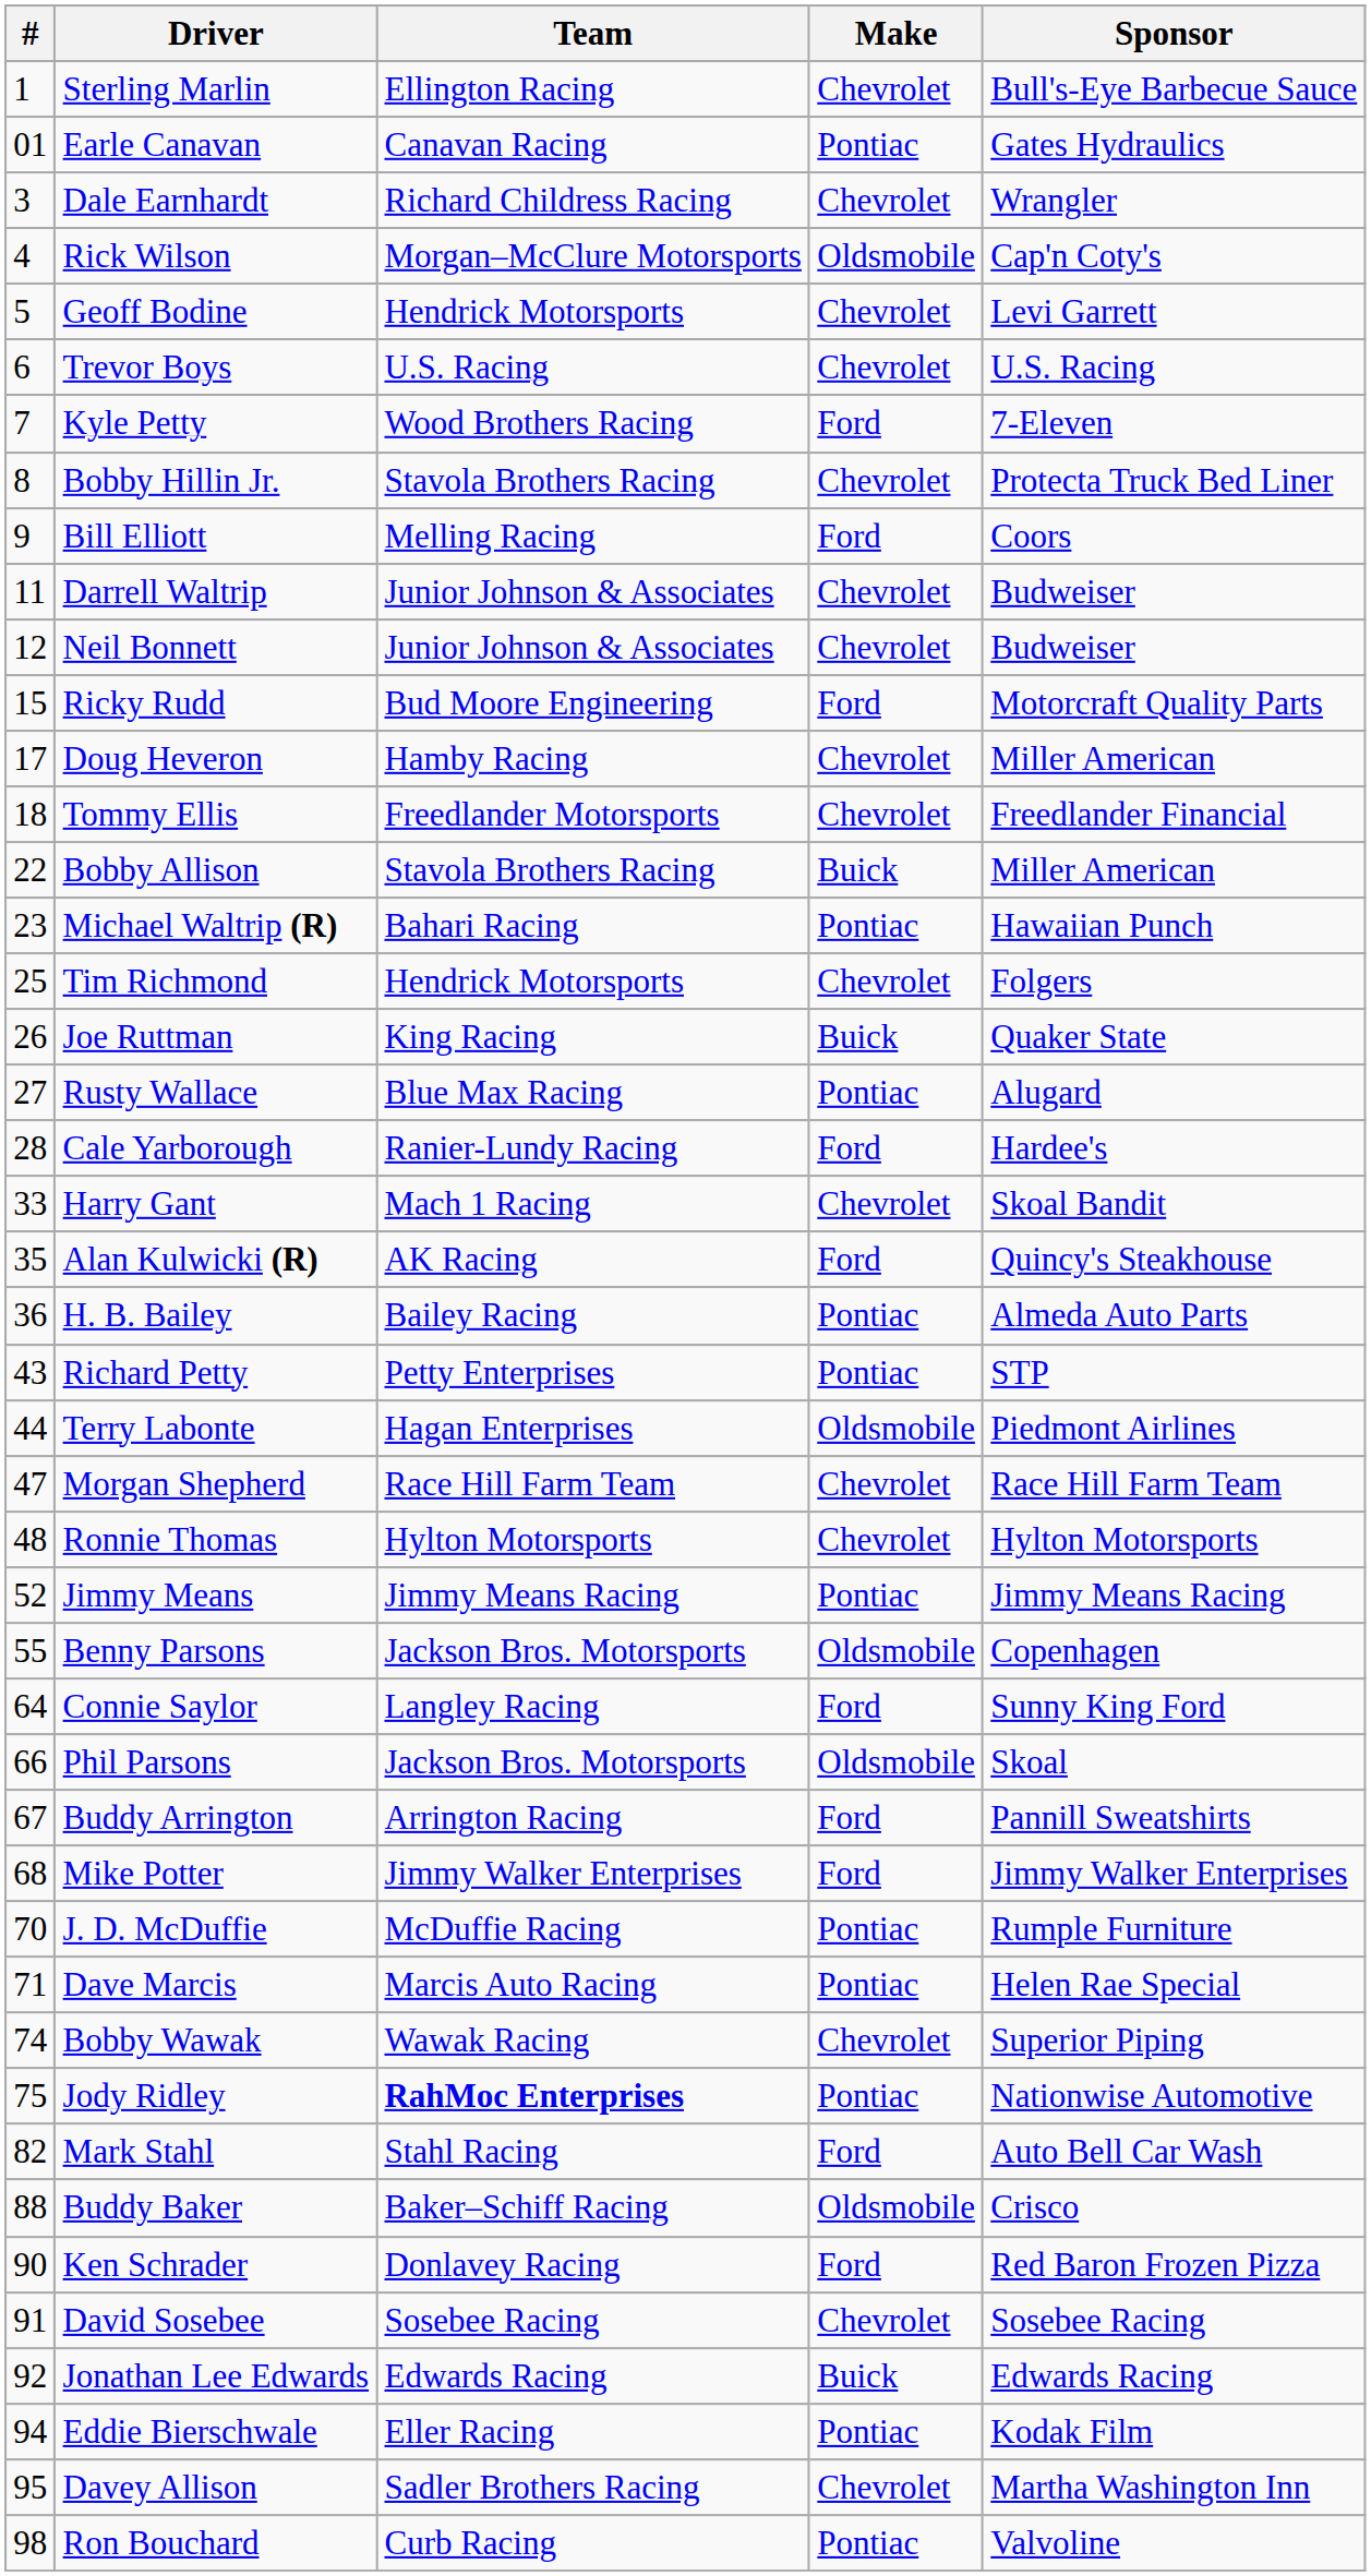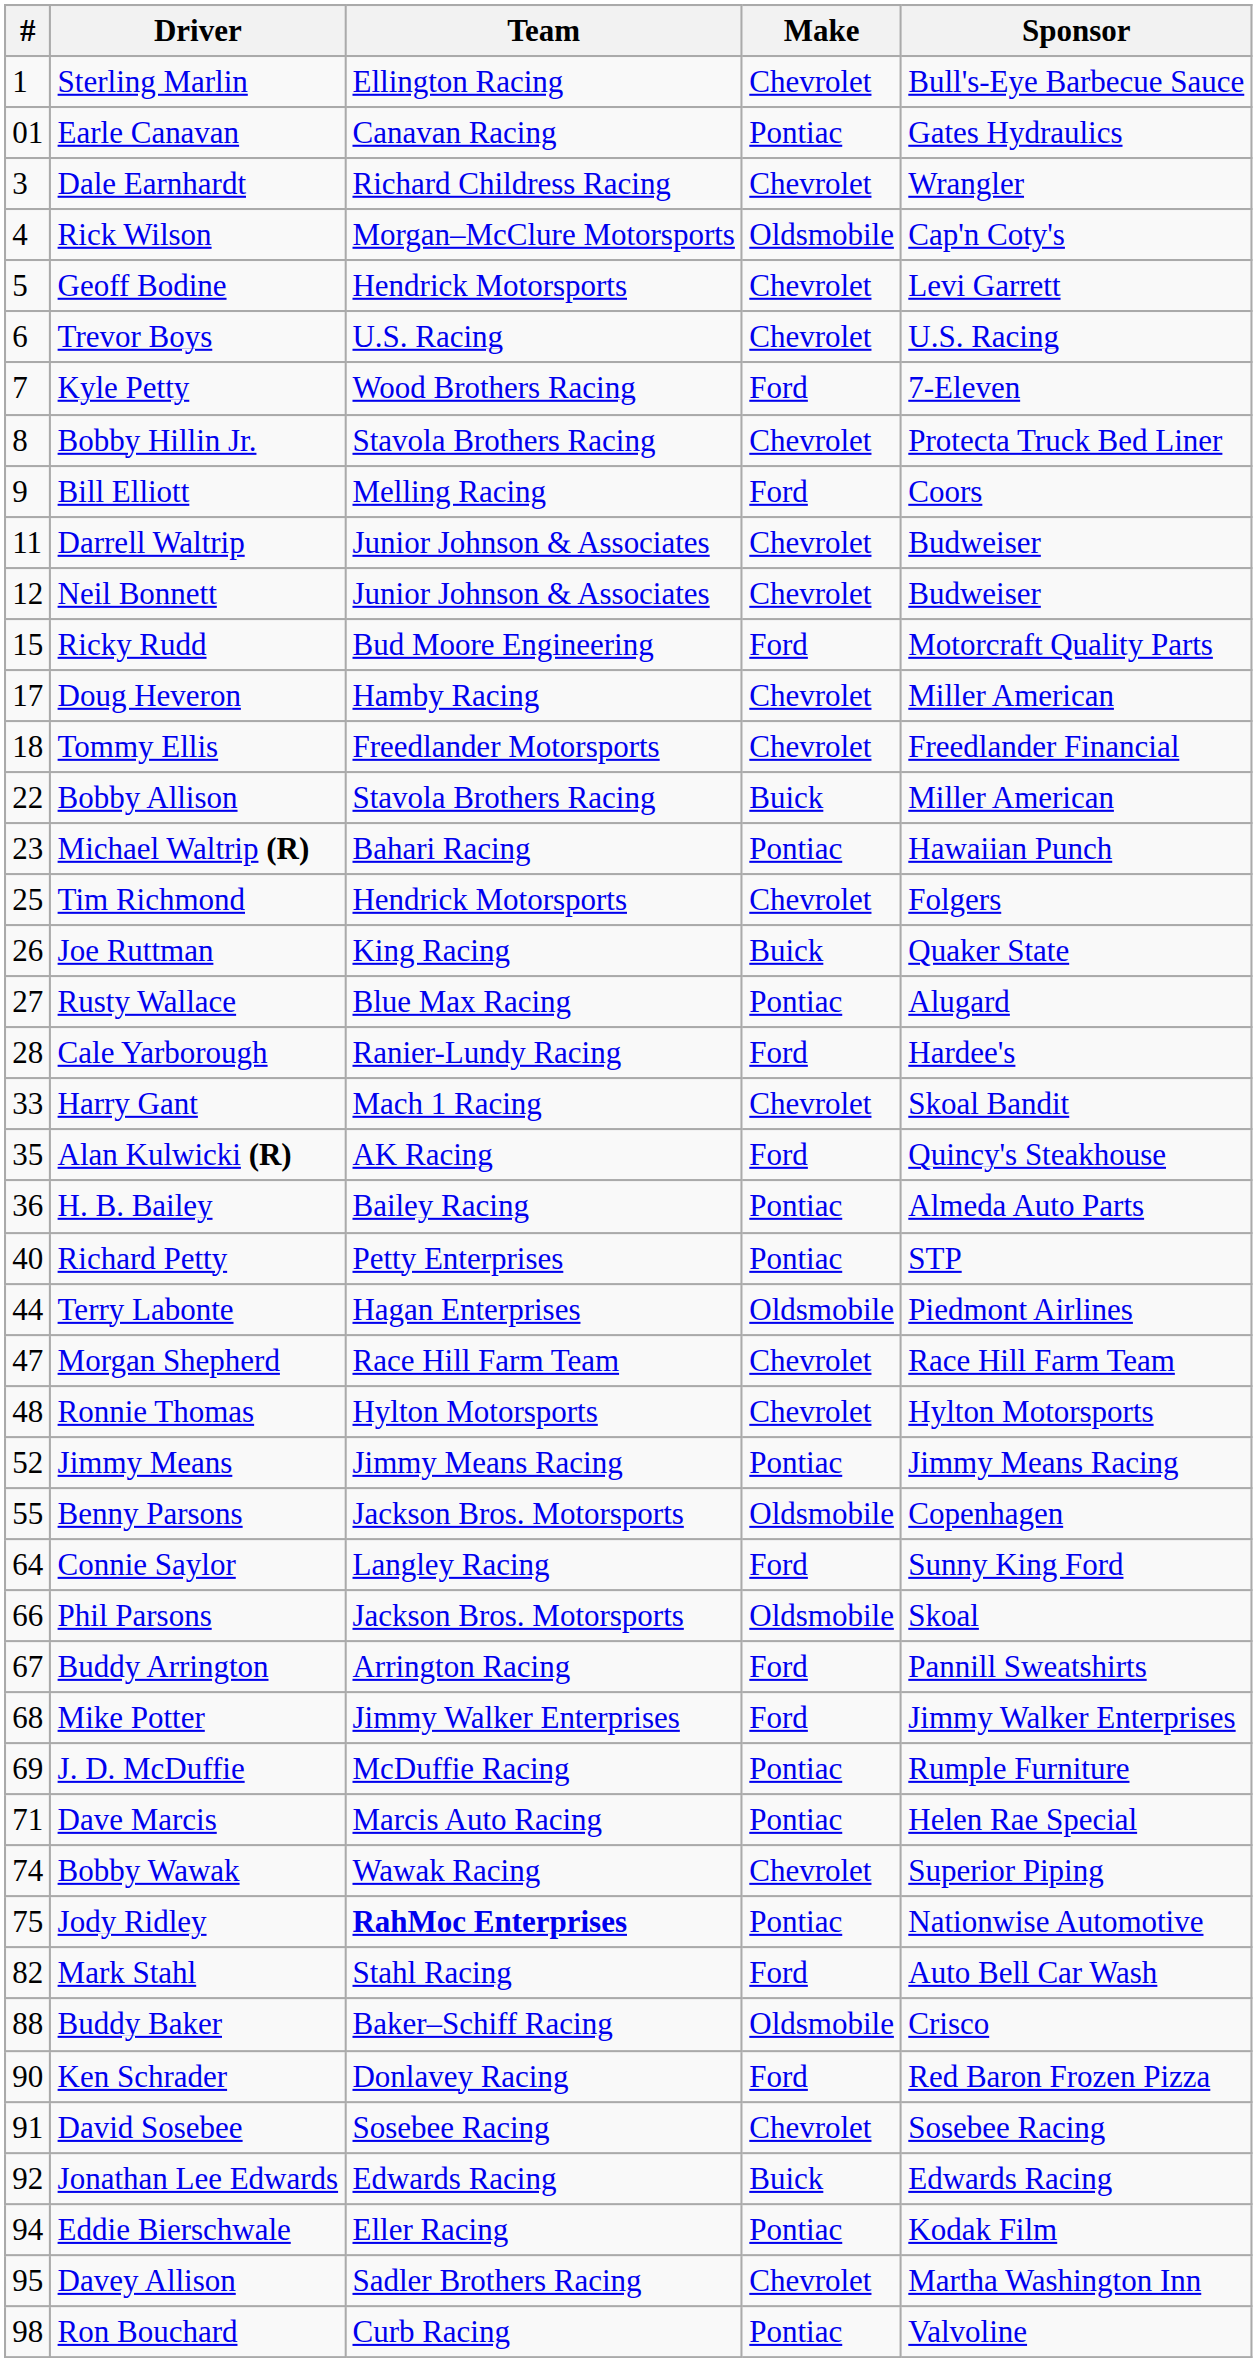Richard Petty | #: 43 -> 40
J. D. McDuffie | #: 70 -> 69
